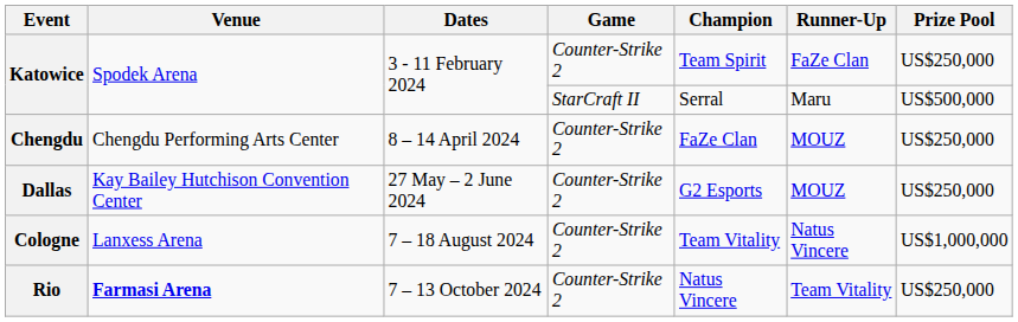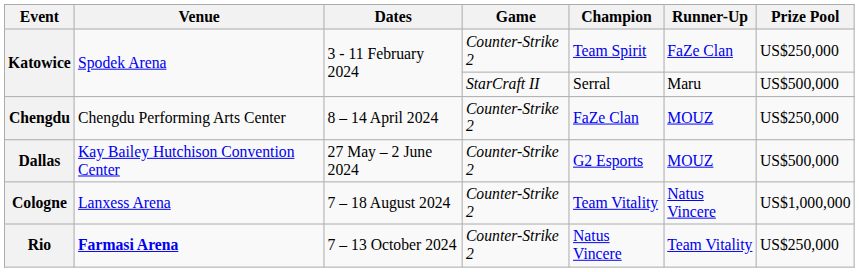Dallas | Prize Pool: US$250,000 -> US$500,000
